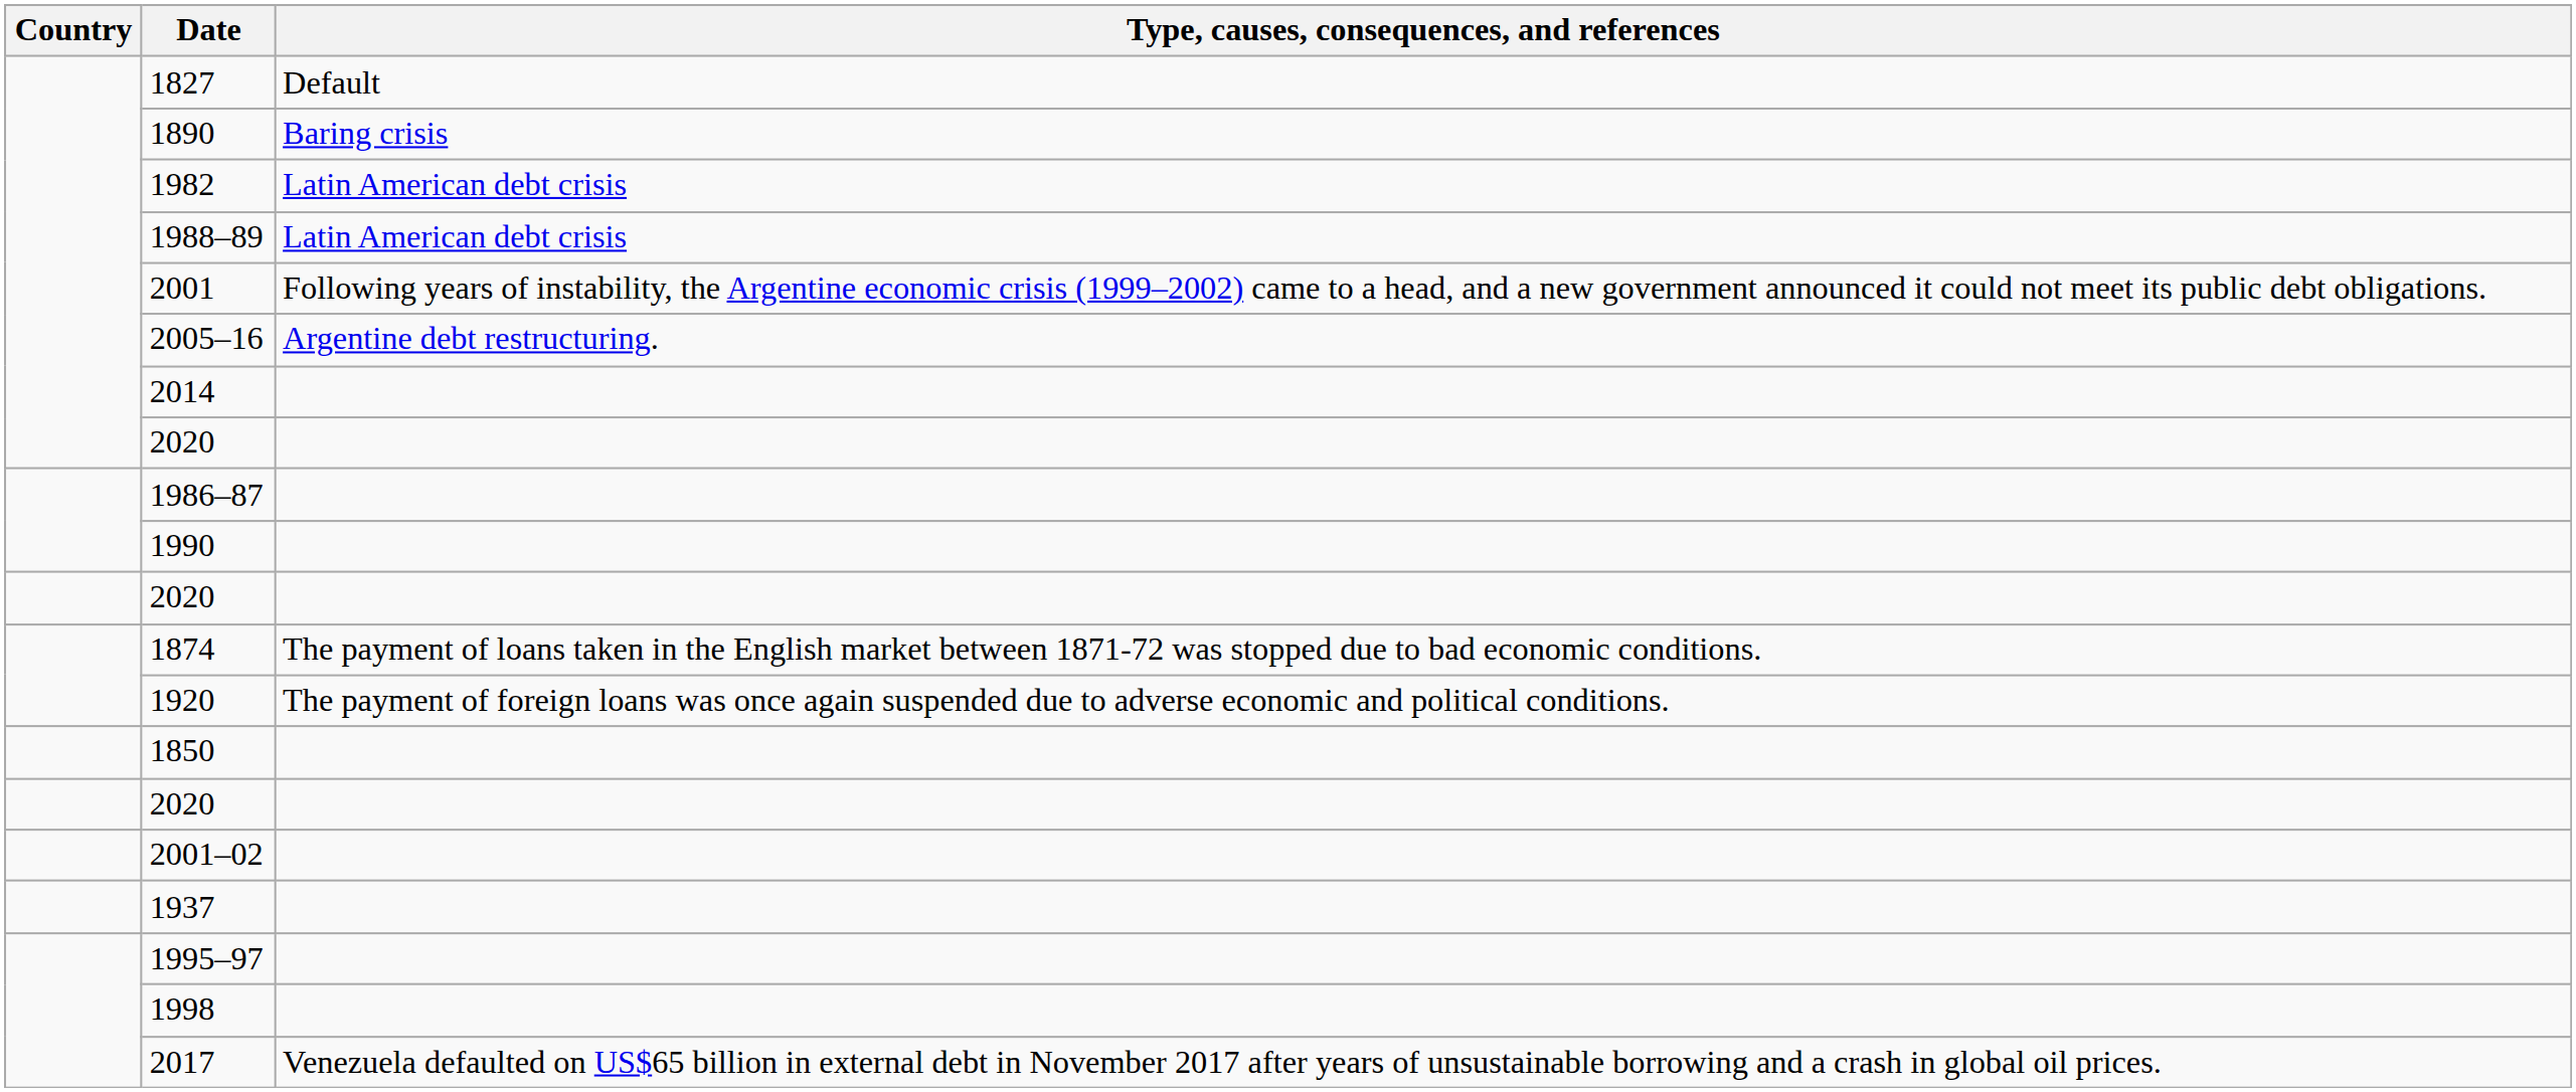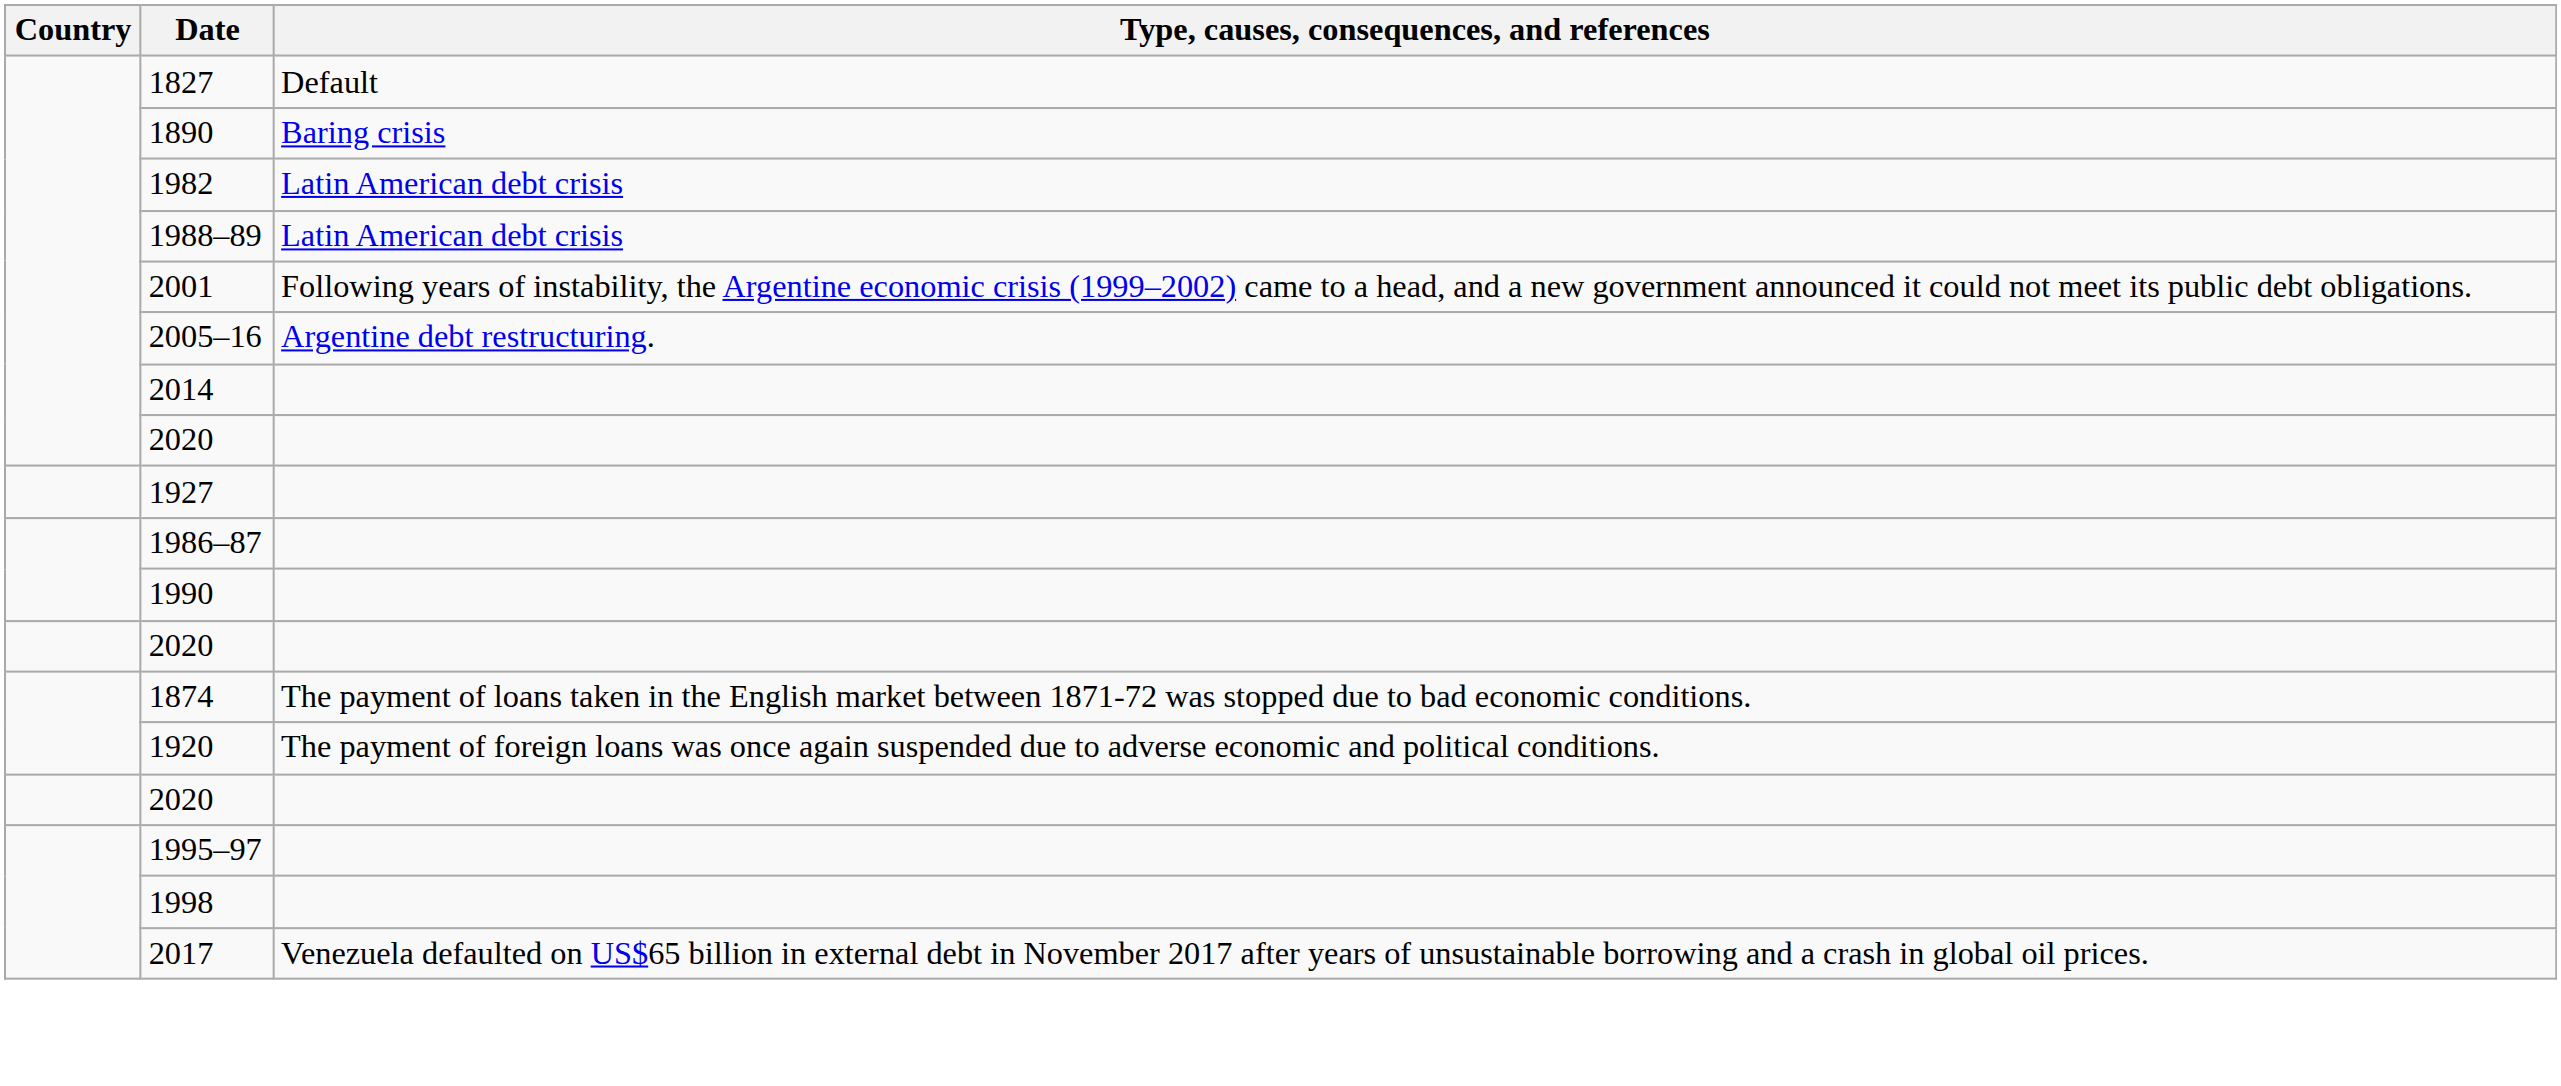+ row: 1927
- row: 1850
- row: 2001–02
- row: 1937
